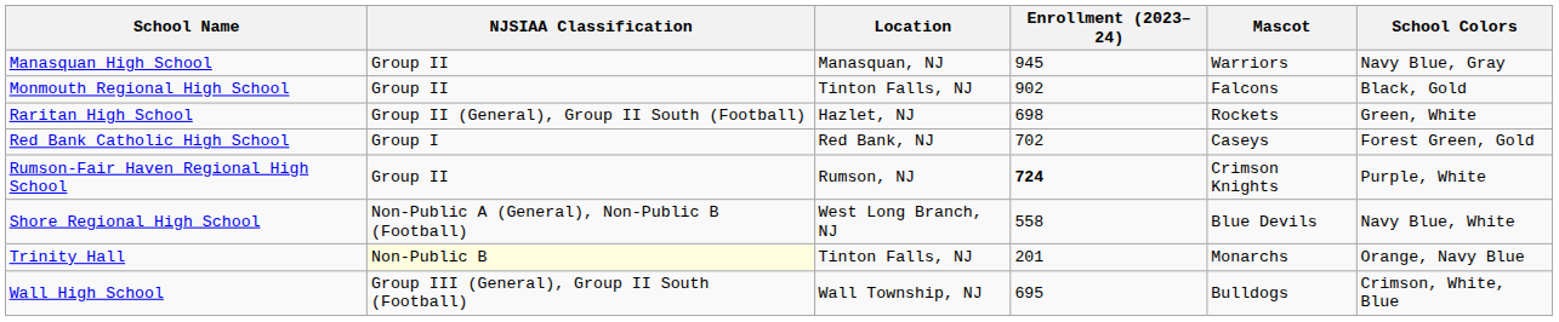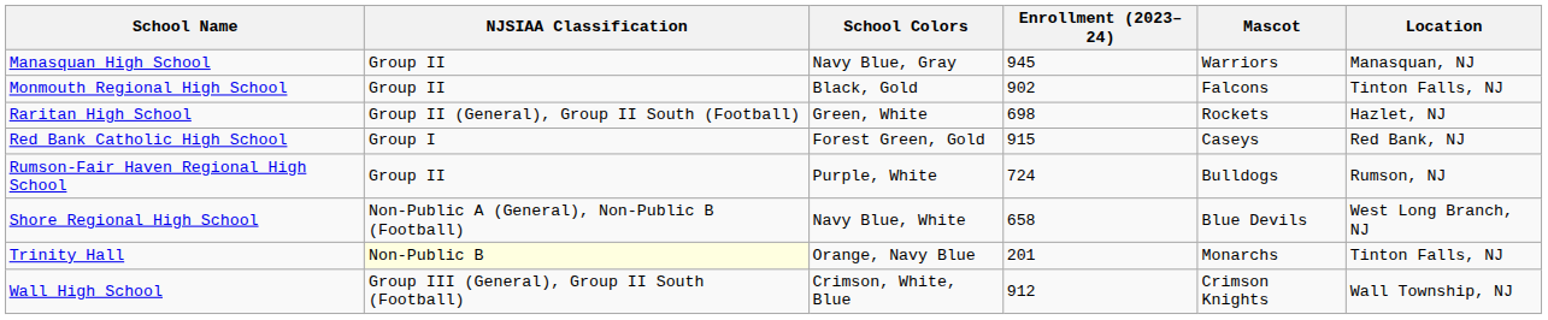columns swapped: Location <-> School Colors
Red Bank Catholic High School | Enrollment (2023–24): 702 -> 915
Rumson-Fair Haven Regional High School | Enrollment (2023–24): bold -> normal
Rumson-Fair Haven Regional High School | Mascot: Crimson Knights -> Bulldogs
Shore Regional High School | Enrollment (2023–24): 558 -> 658
Wall High School | Enrollment (2023–24): 695 -> 912
Wall High School | Mascot: Bulldogs -> Crimson Knights
